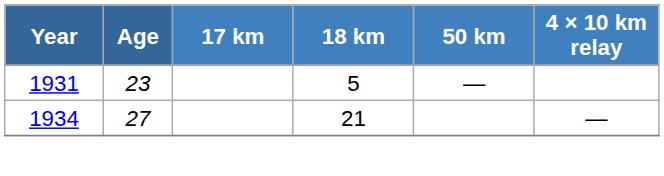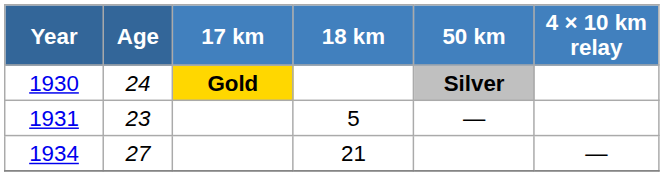+ row: 1930 | 24 | Gold | Silver
